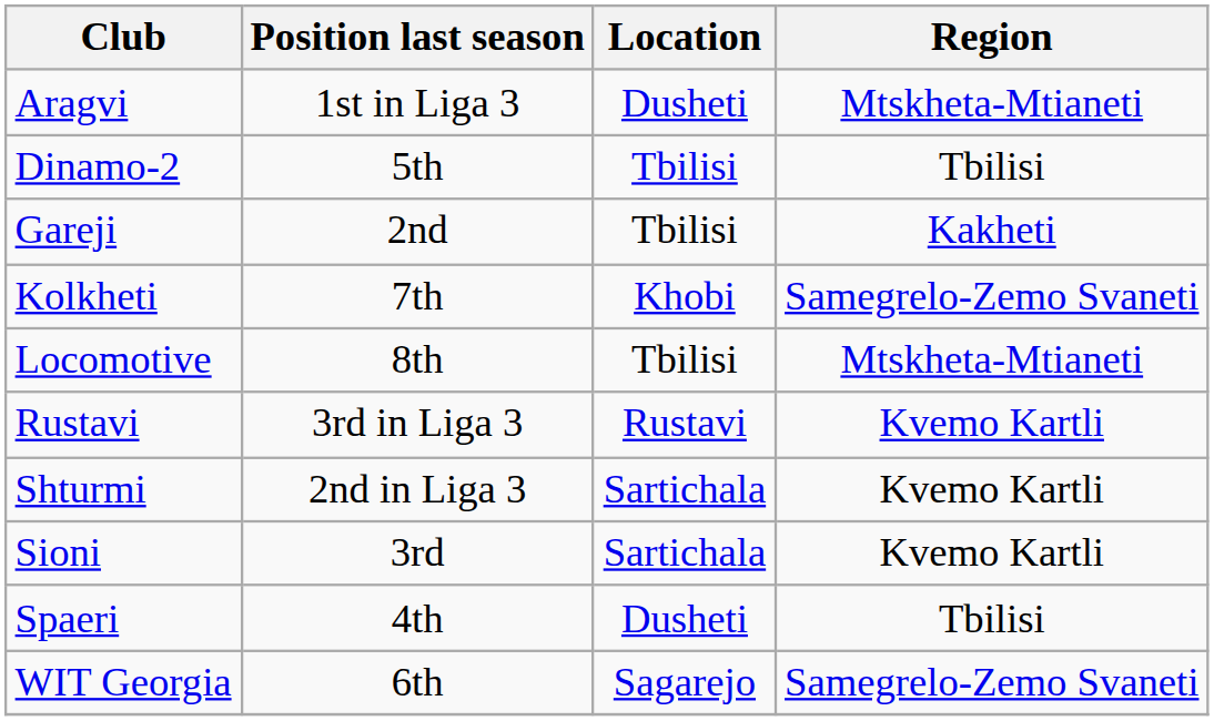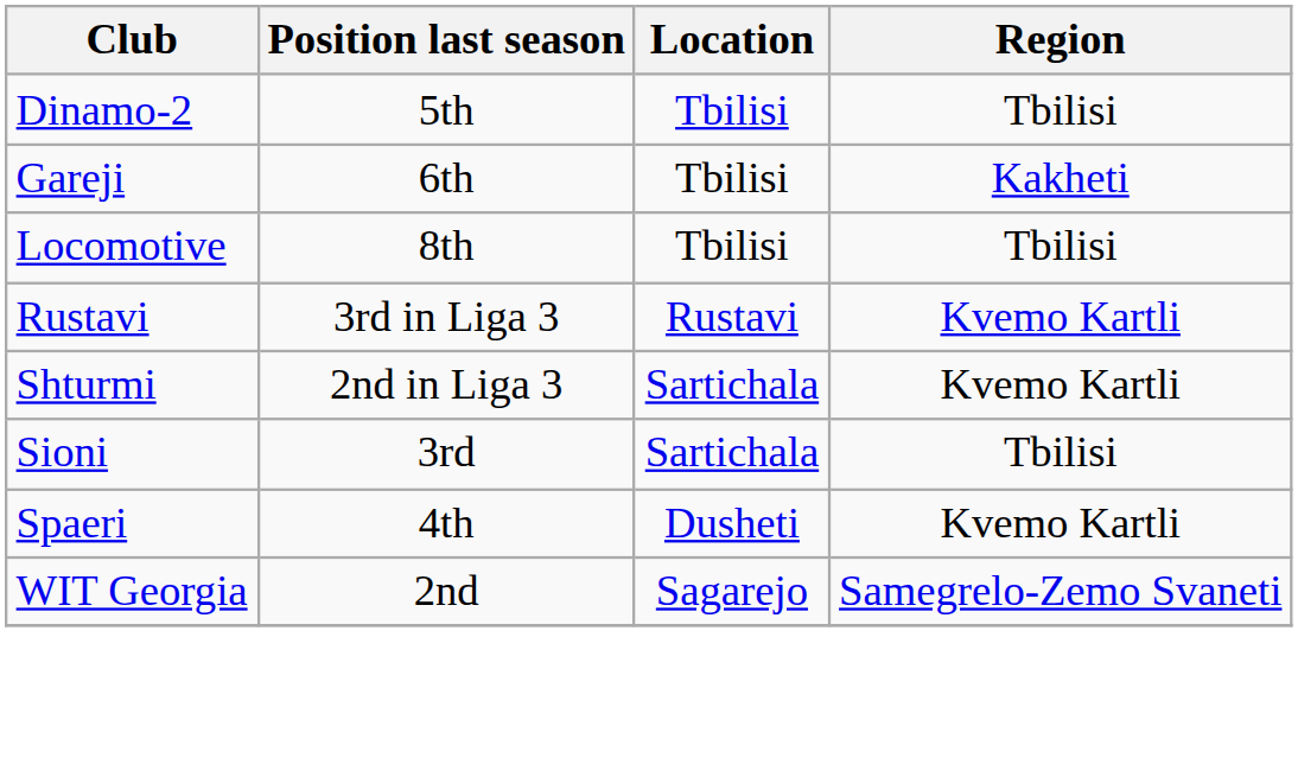- row: Aragvi | 1st in Liga 3 | Dusheti | Mtskheta-Mtianeti
Gareji | Position last season: 2nd -> 6th
- row: Kolkheti | 7th | Khobi | Samegrelo-Zemo Svaneti
Locomotive | Region: Mtskheta-Mtianeti -> Tbilisi
Sioni | Region: Kvemo Kartli -> Tbilisi
Spaeri | Region: Tbilisi -> Kvemo Kartli
WIT Georgia | Position last season: 6th -> 2nd
